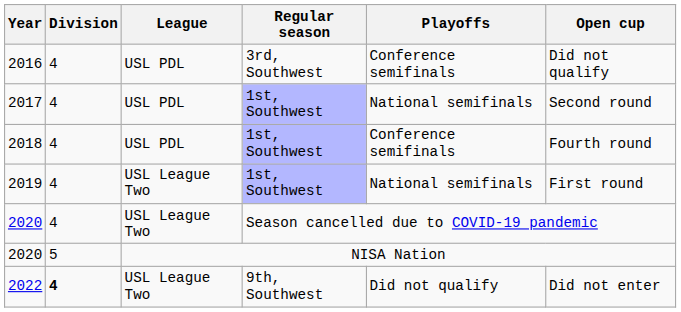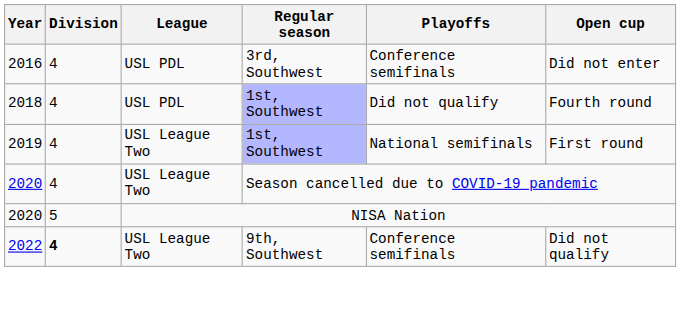2016 | Open cup: Did not qualify -> Did not enter
- row: 2017 | 4 | USL PDL | 1st, Southwest | National semifinals | Second round
2018 | Playoffs: Conference semifinals -> Did not qualify
2022 | Playoffs: Did not qualify -> Conference semifinals
2022 | Open cup: Did not enter -> Did not qualify
